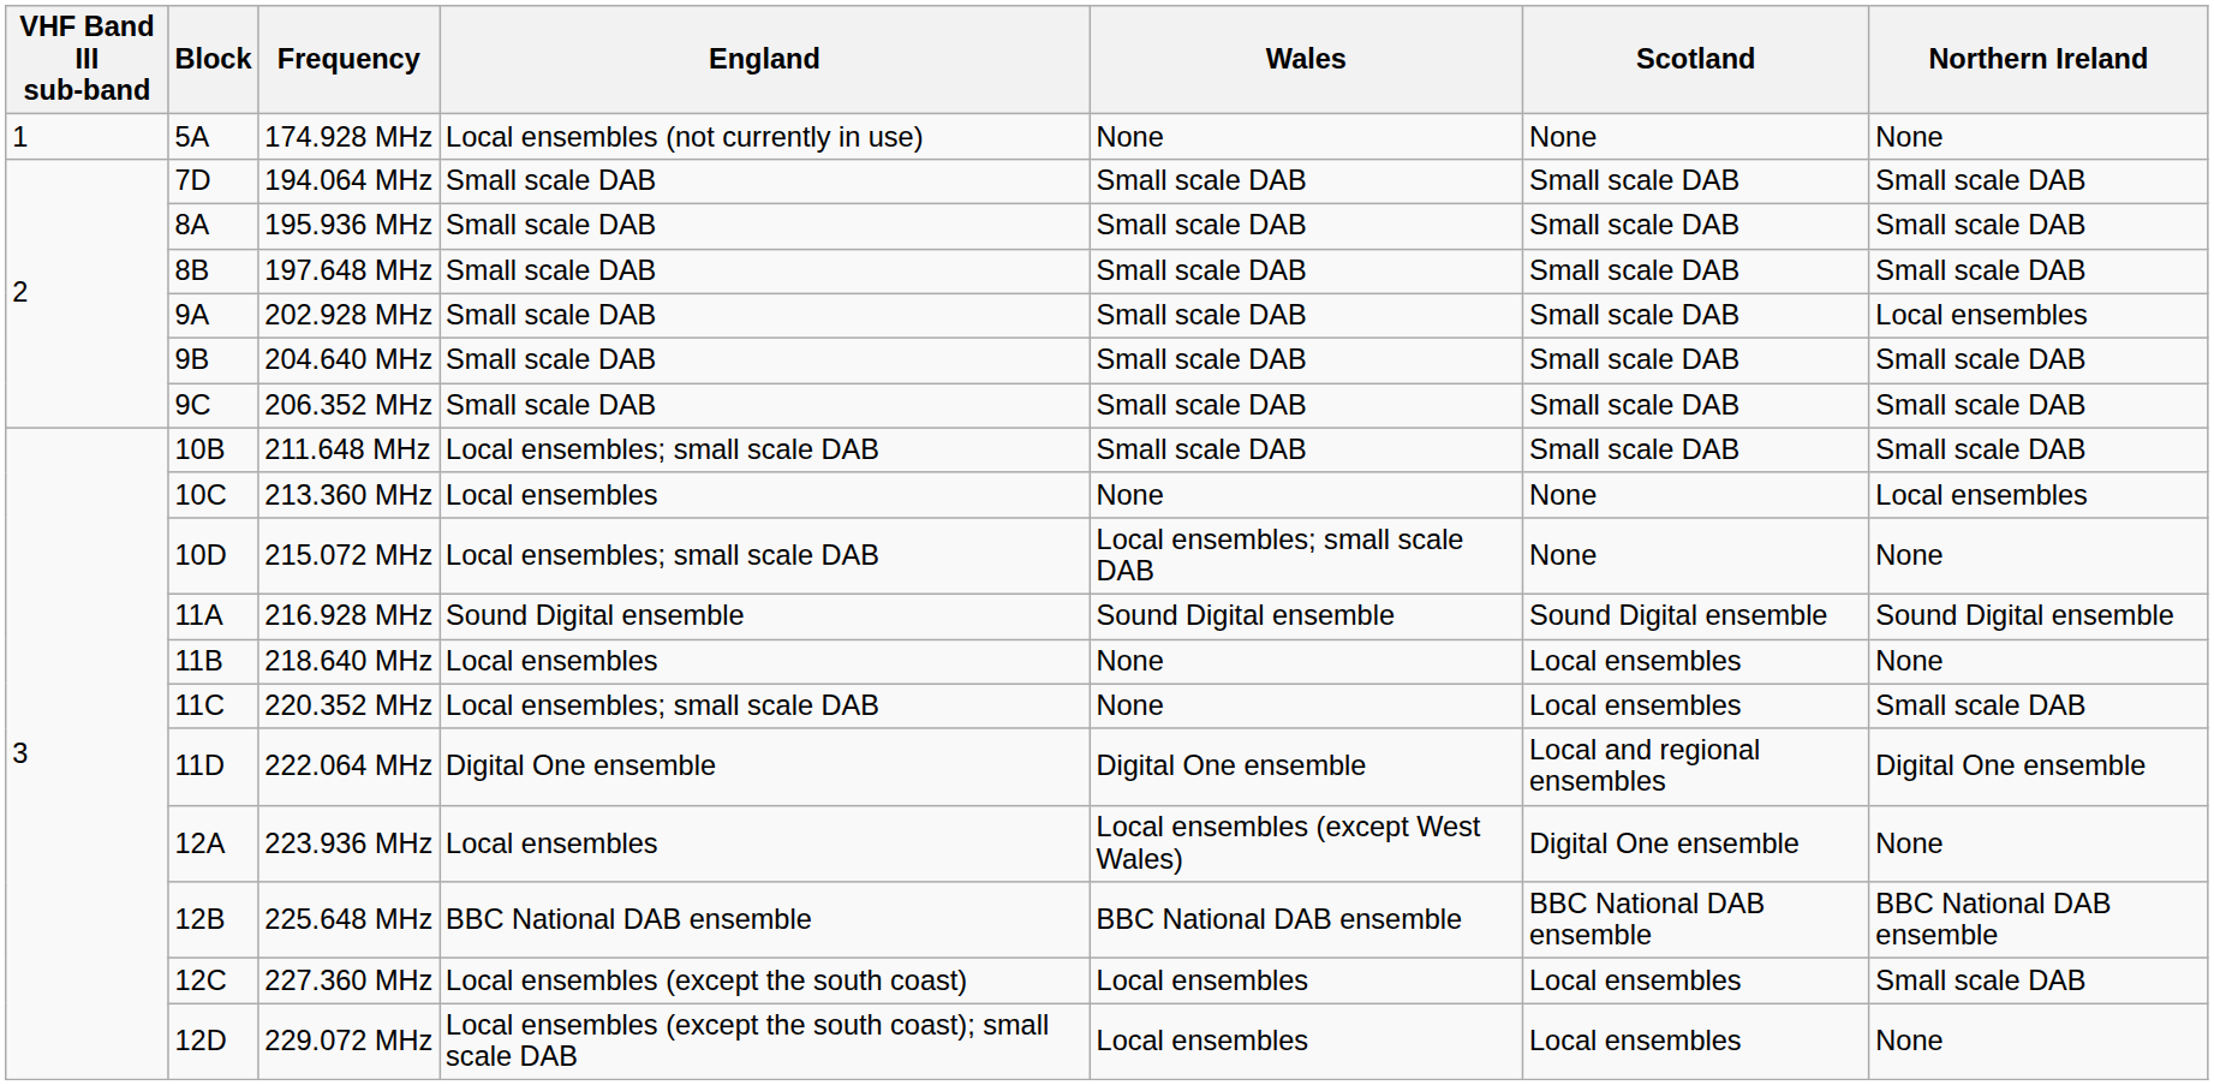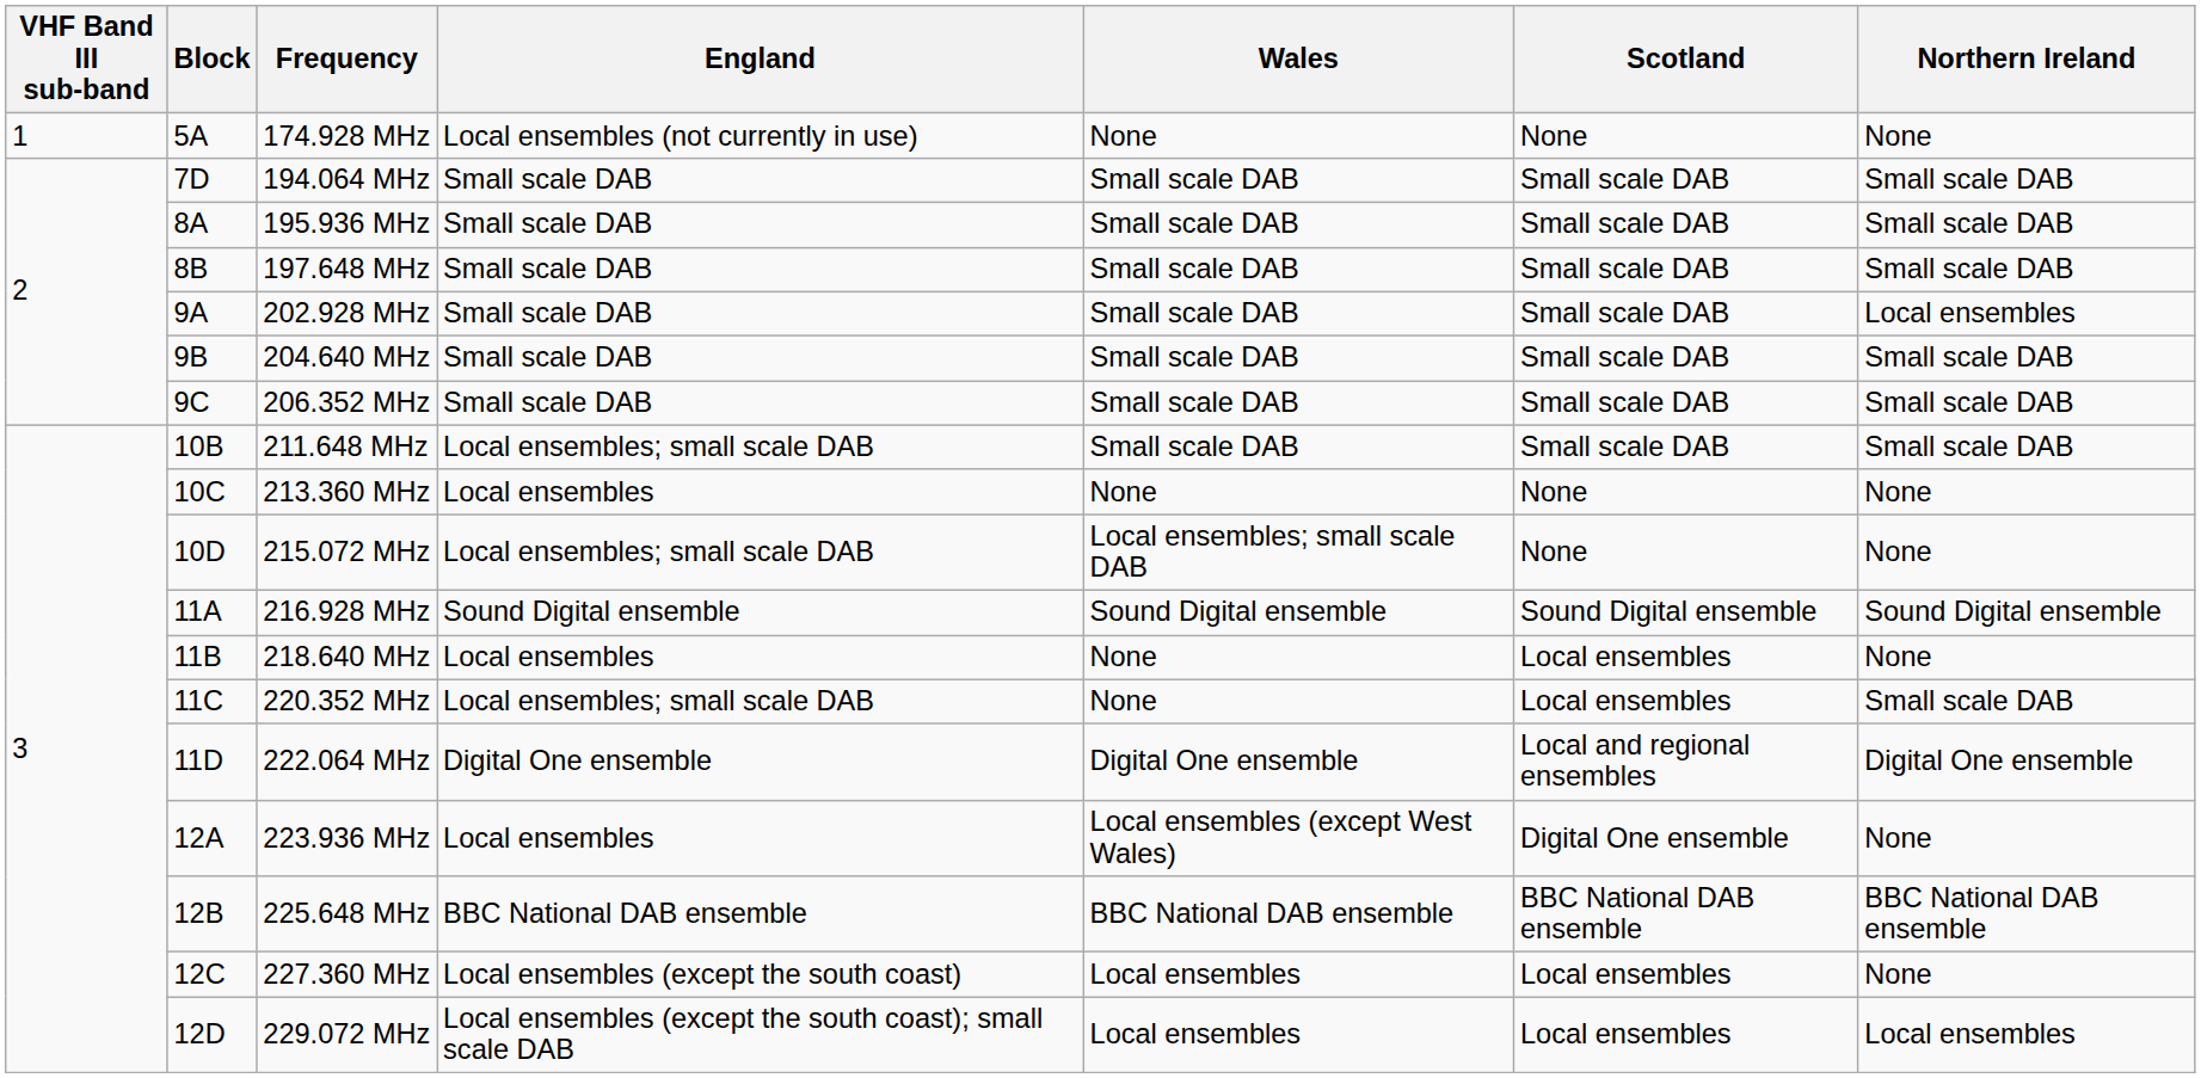213.360 MHz | Northern Ireland: Local ensembles -> None
227.360 MHz | Northern Ireland: Small scale DAB -> None
229.072 MHz | Northern Ireland: None -> Local ensembles
